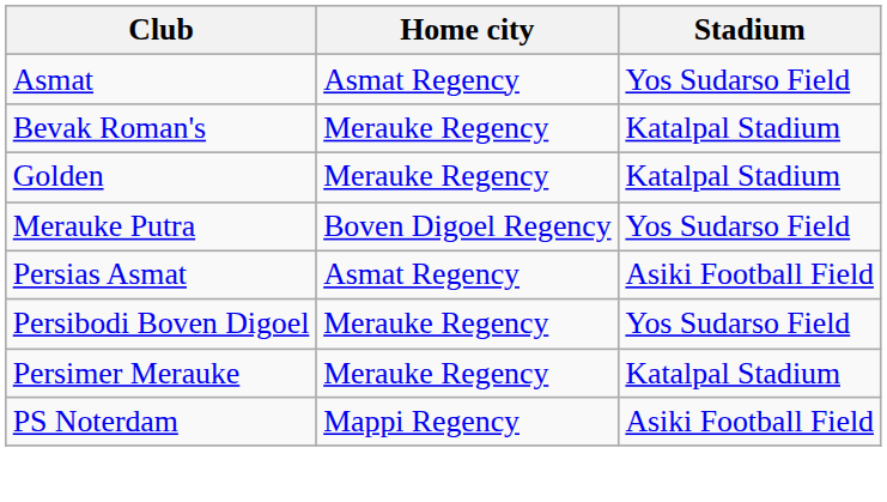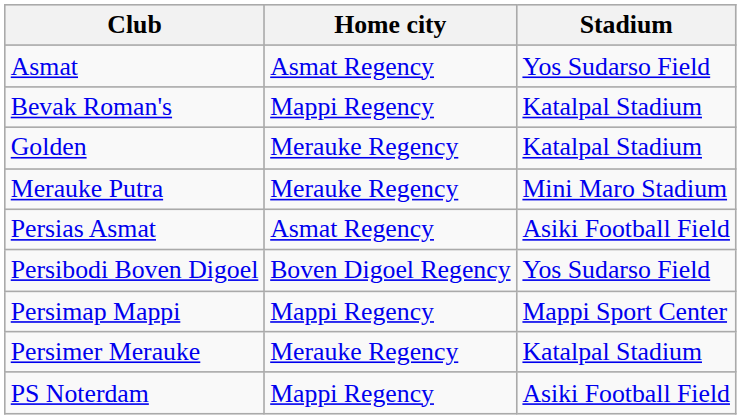Bevak Roman's | Home city: Merauke Regency -> Mappi Regency
Merauke Putra | Home city: Boven Digoel Regency -> Merauke Regency
Merauke Putra | Stadium: Yos Sudarso Field -> Mini Maro Stadium
Persibodi Boven Digoel | Home city: Merauke Regency -> Boven Digoel Regency
+ row: Persimap Mappi | Mappi Regency | Mappi Sport Center
